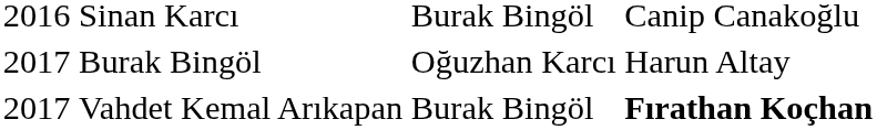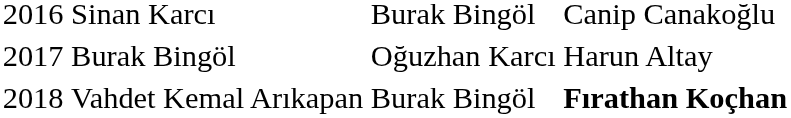Vahdet Kemal Arıkapan | column 1: 2017 -> 2018
